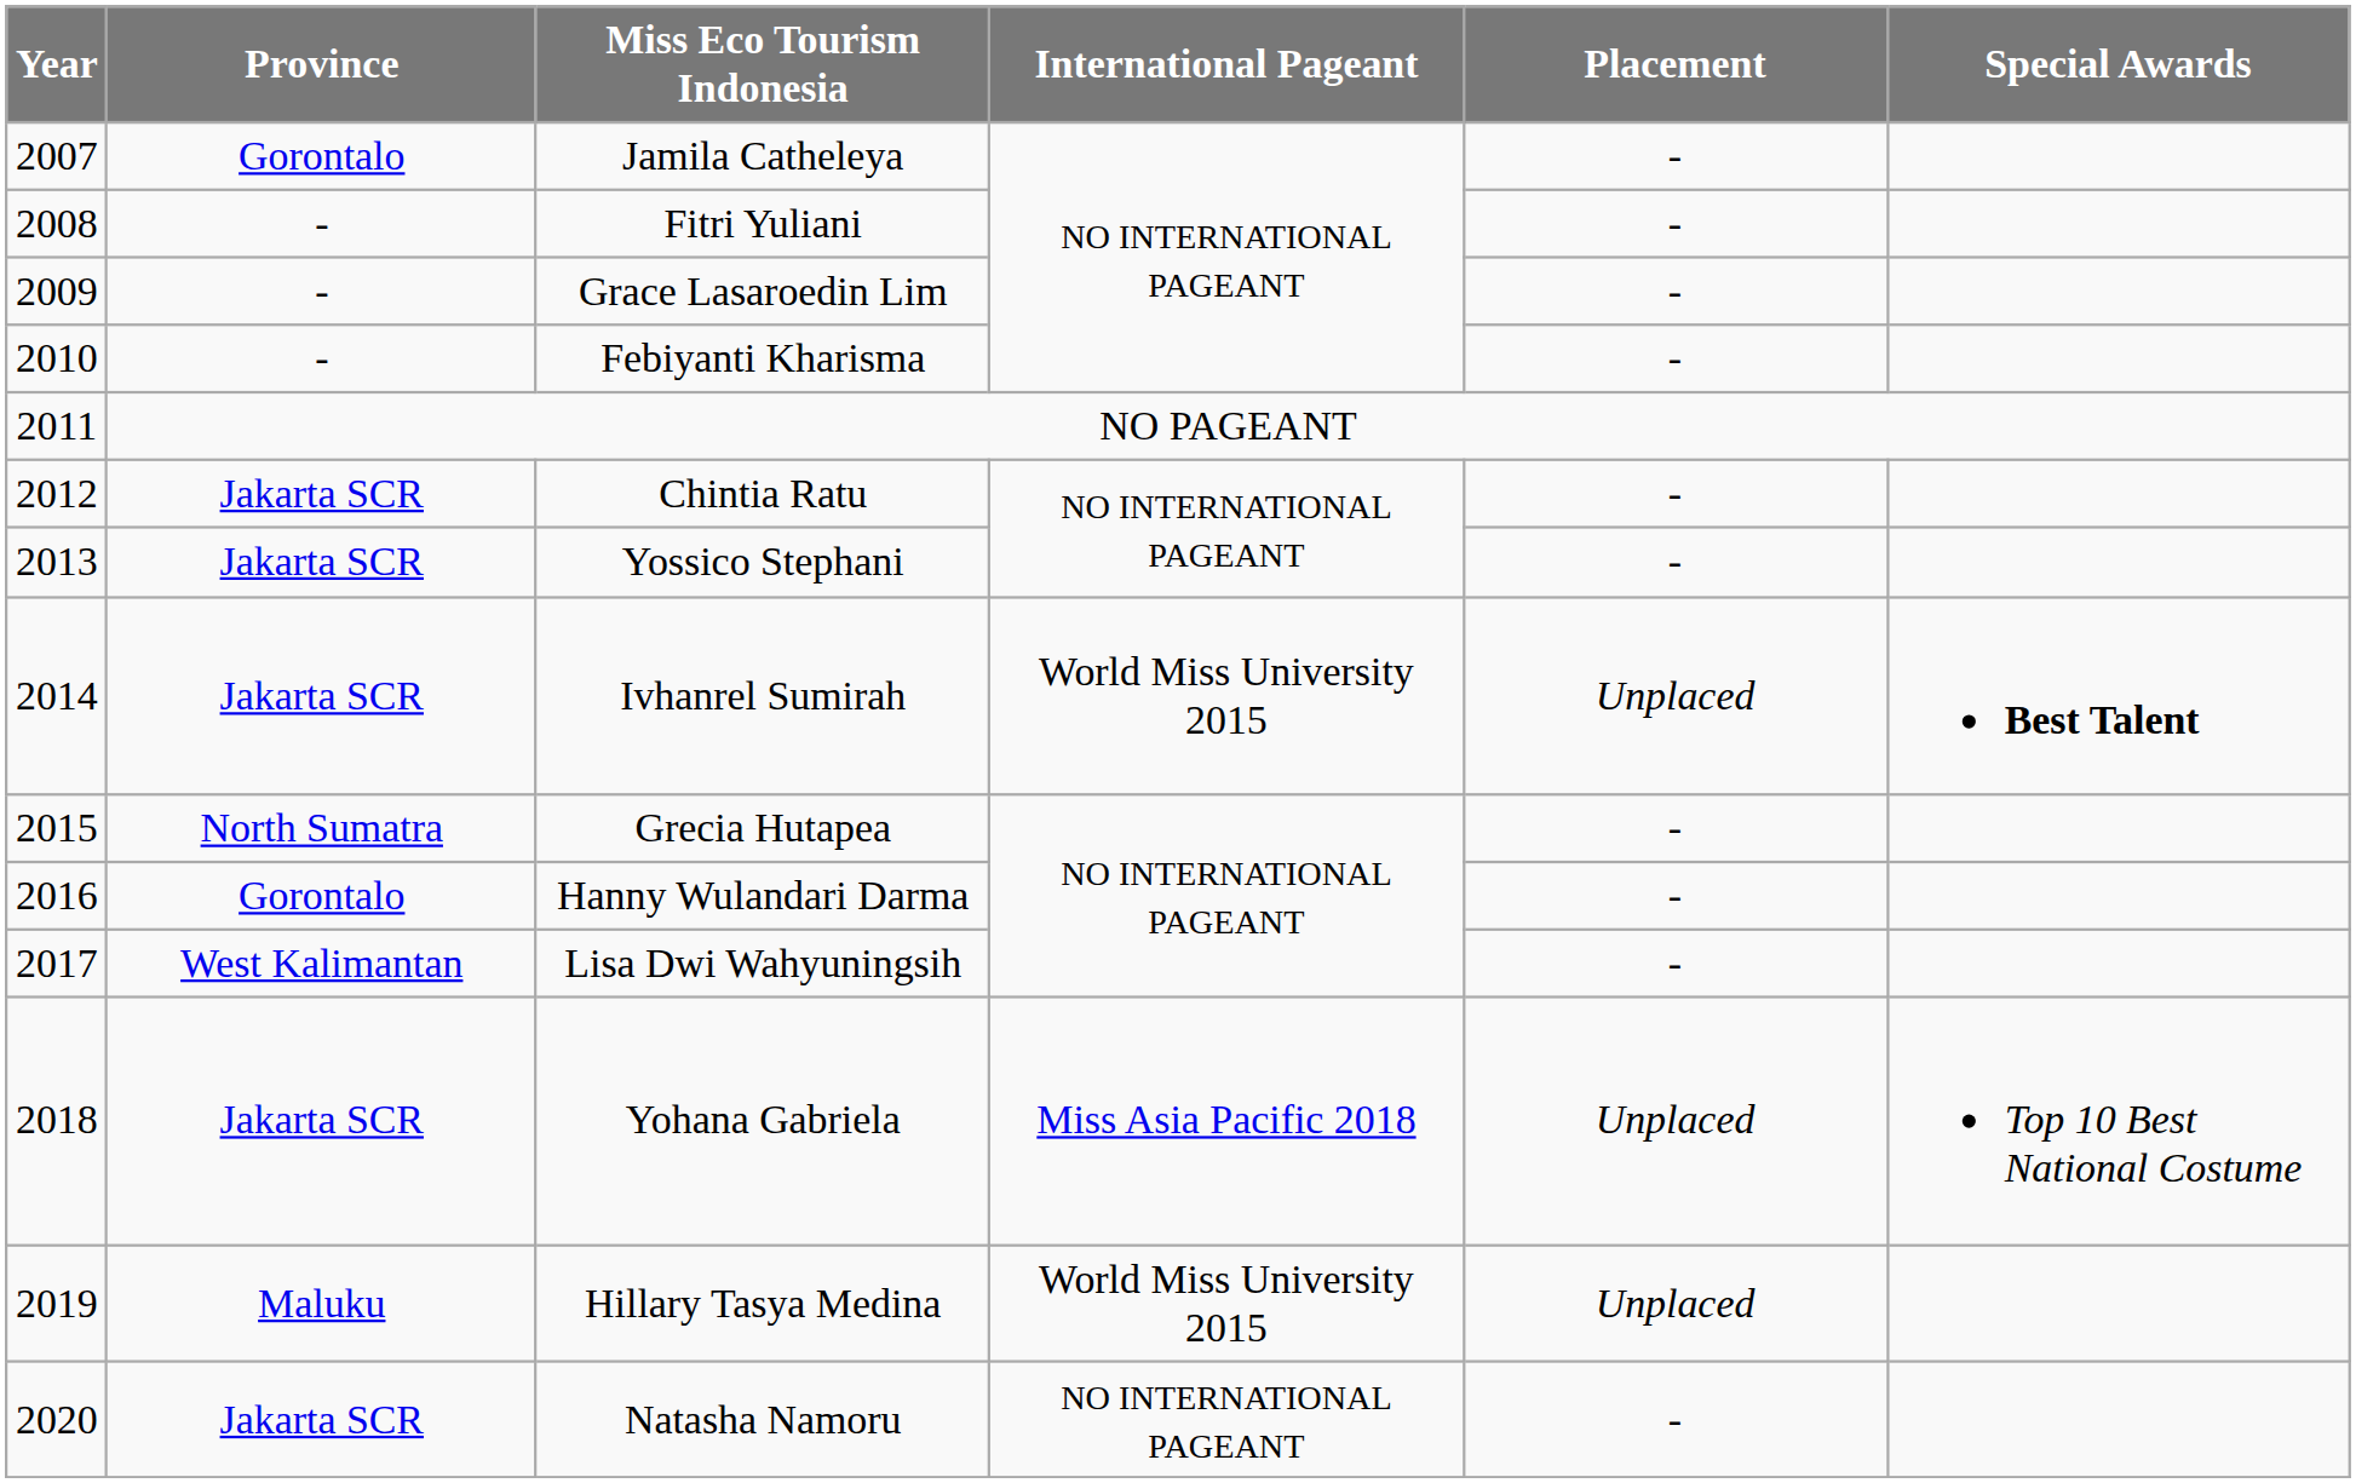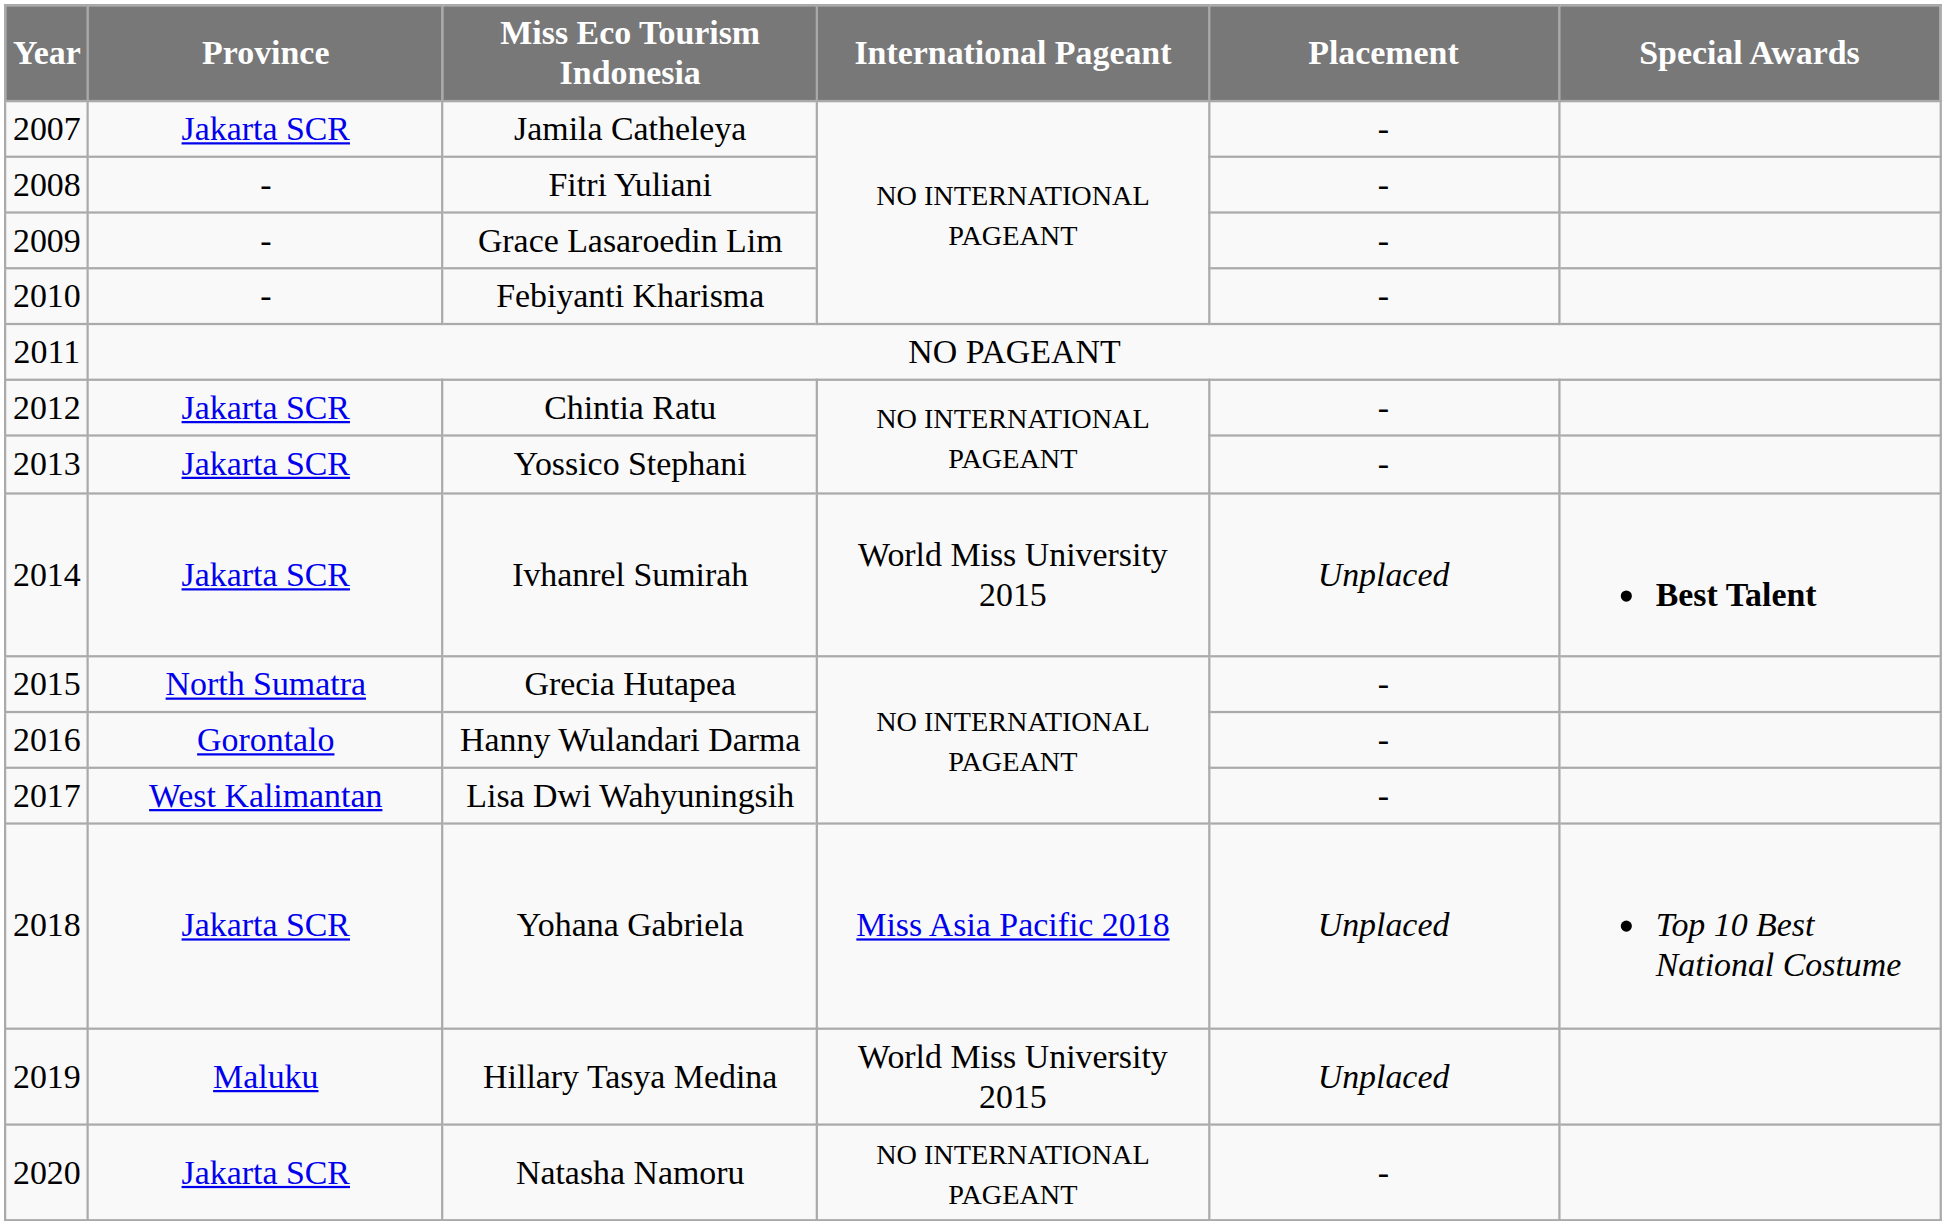Jamila Catheleya | Province: Gorontalo -> Jakarta SCR
